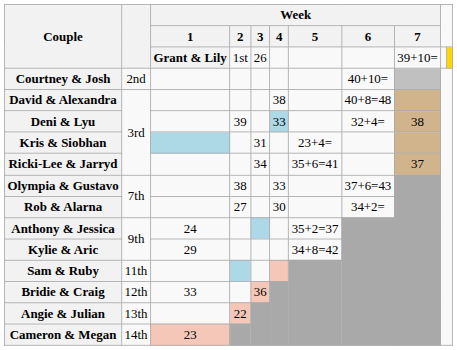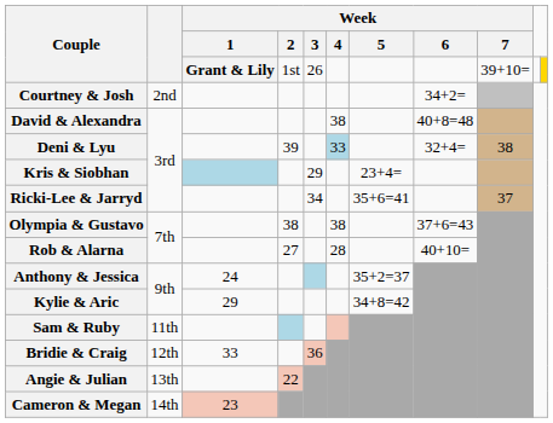Courtney & Josh | Week / 6: 40+10= -> 34+2=
Kris & Siobhan | Week / 3: 31 -> 29
Olympia & Gustavo | Week / 4: 33 -> 38
Rob & Alarna | Week / 4: 30 -> 28
Rob & Alarna | Week / 6: 34+2= -> 40+10=
